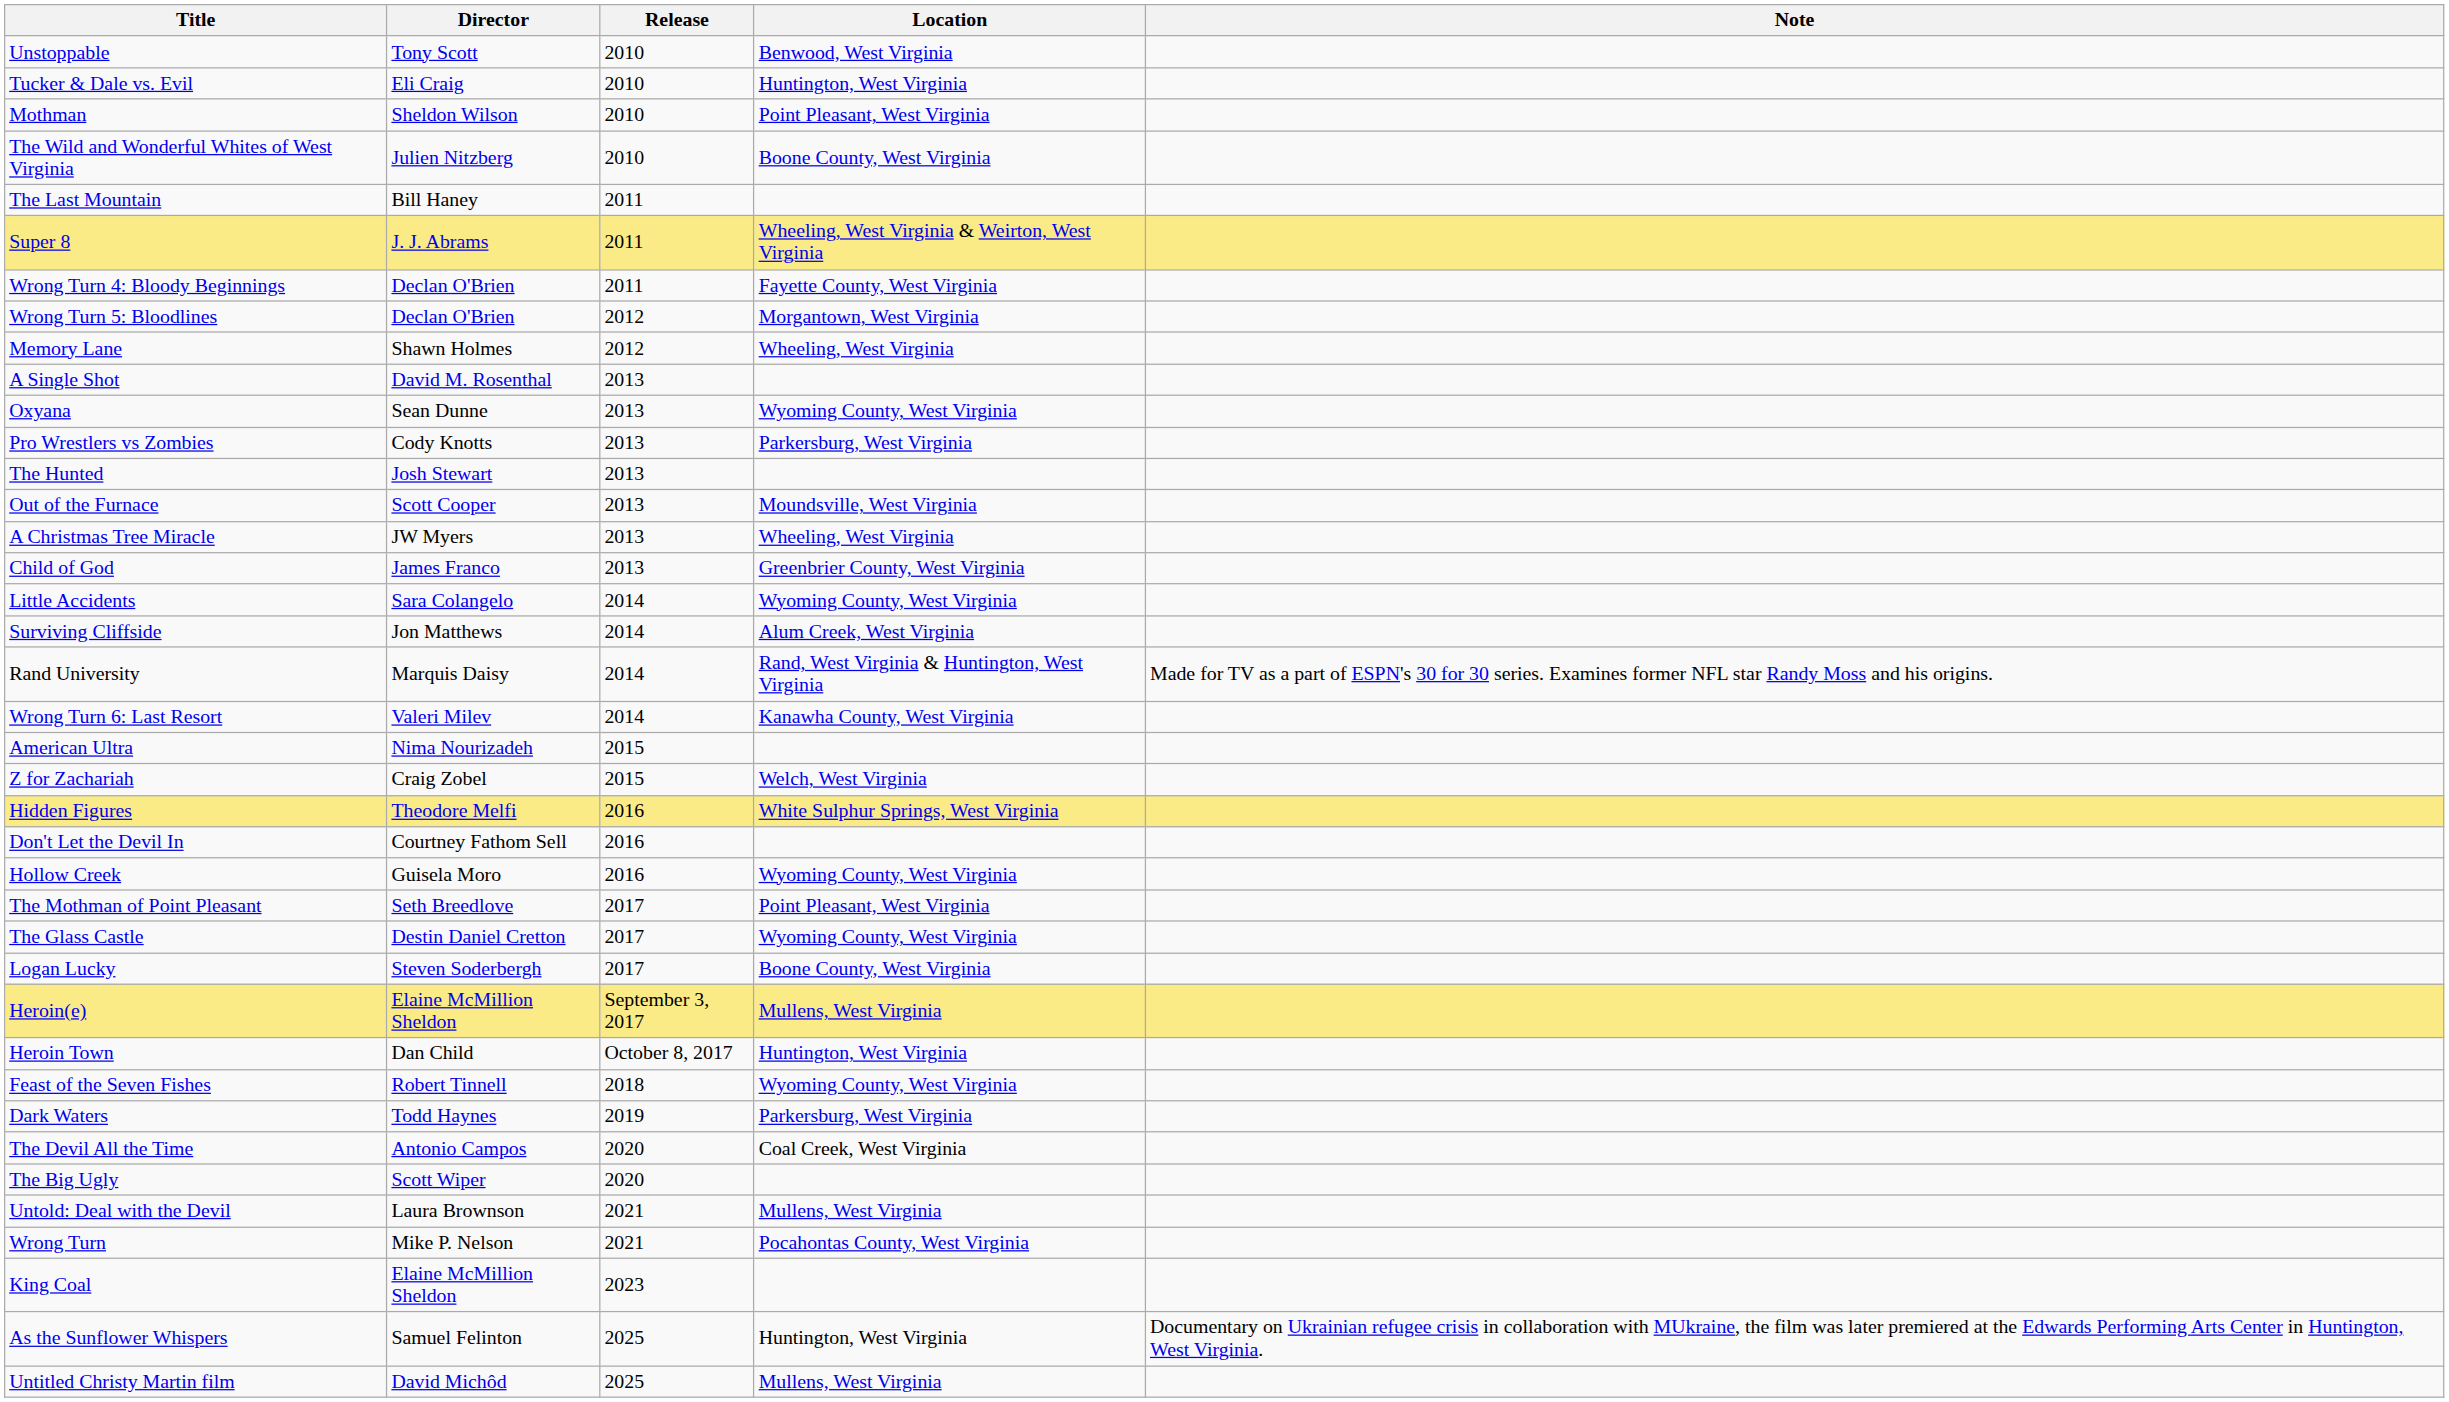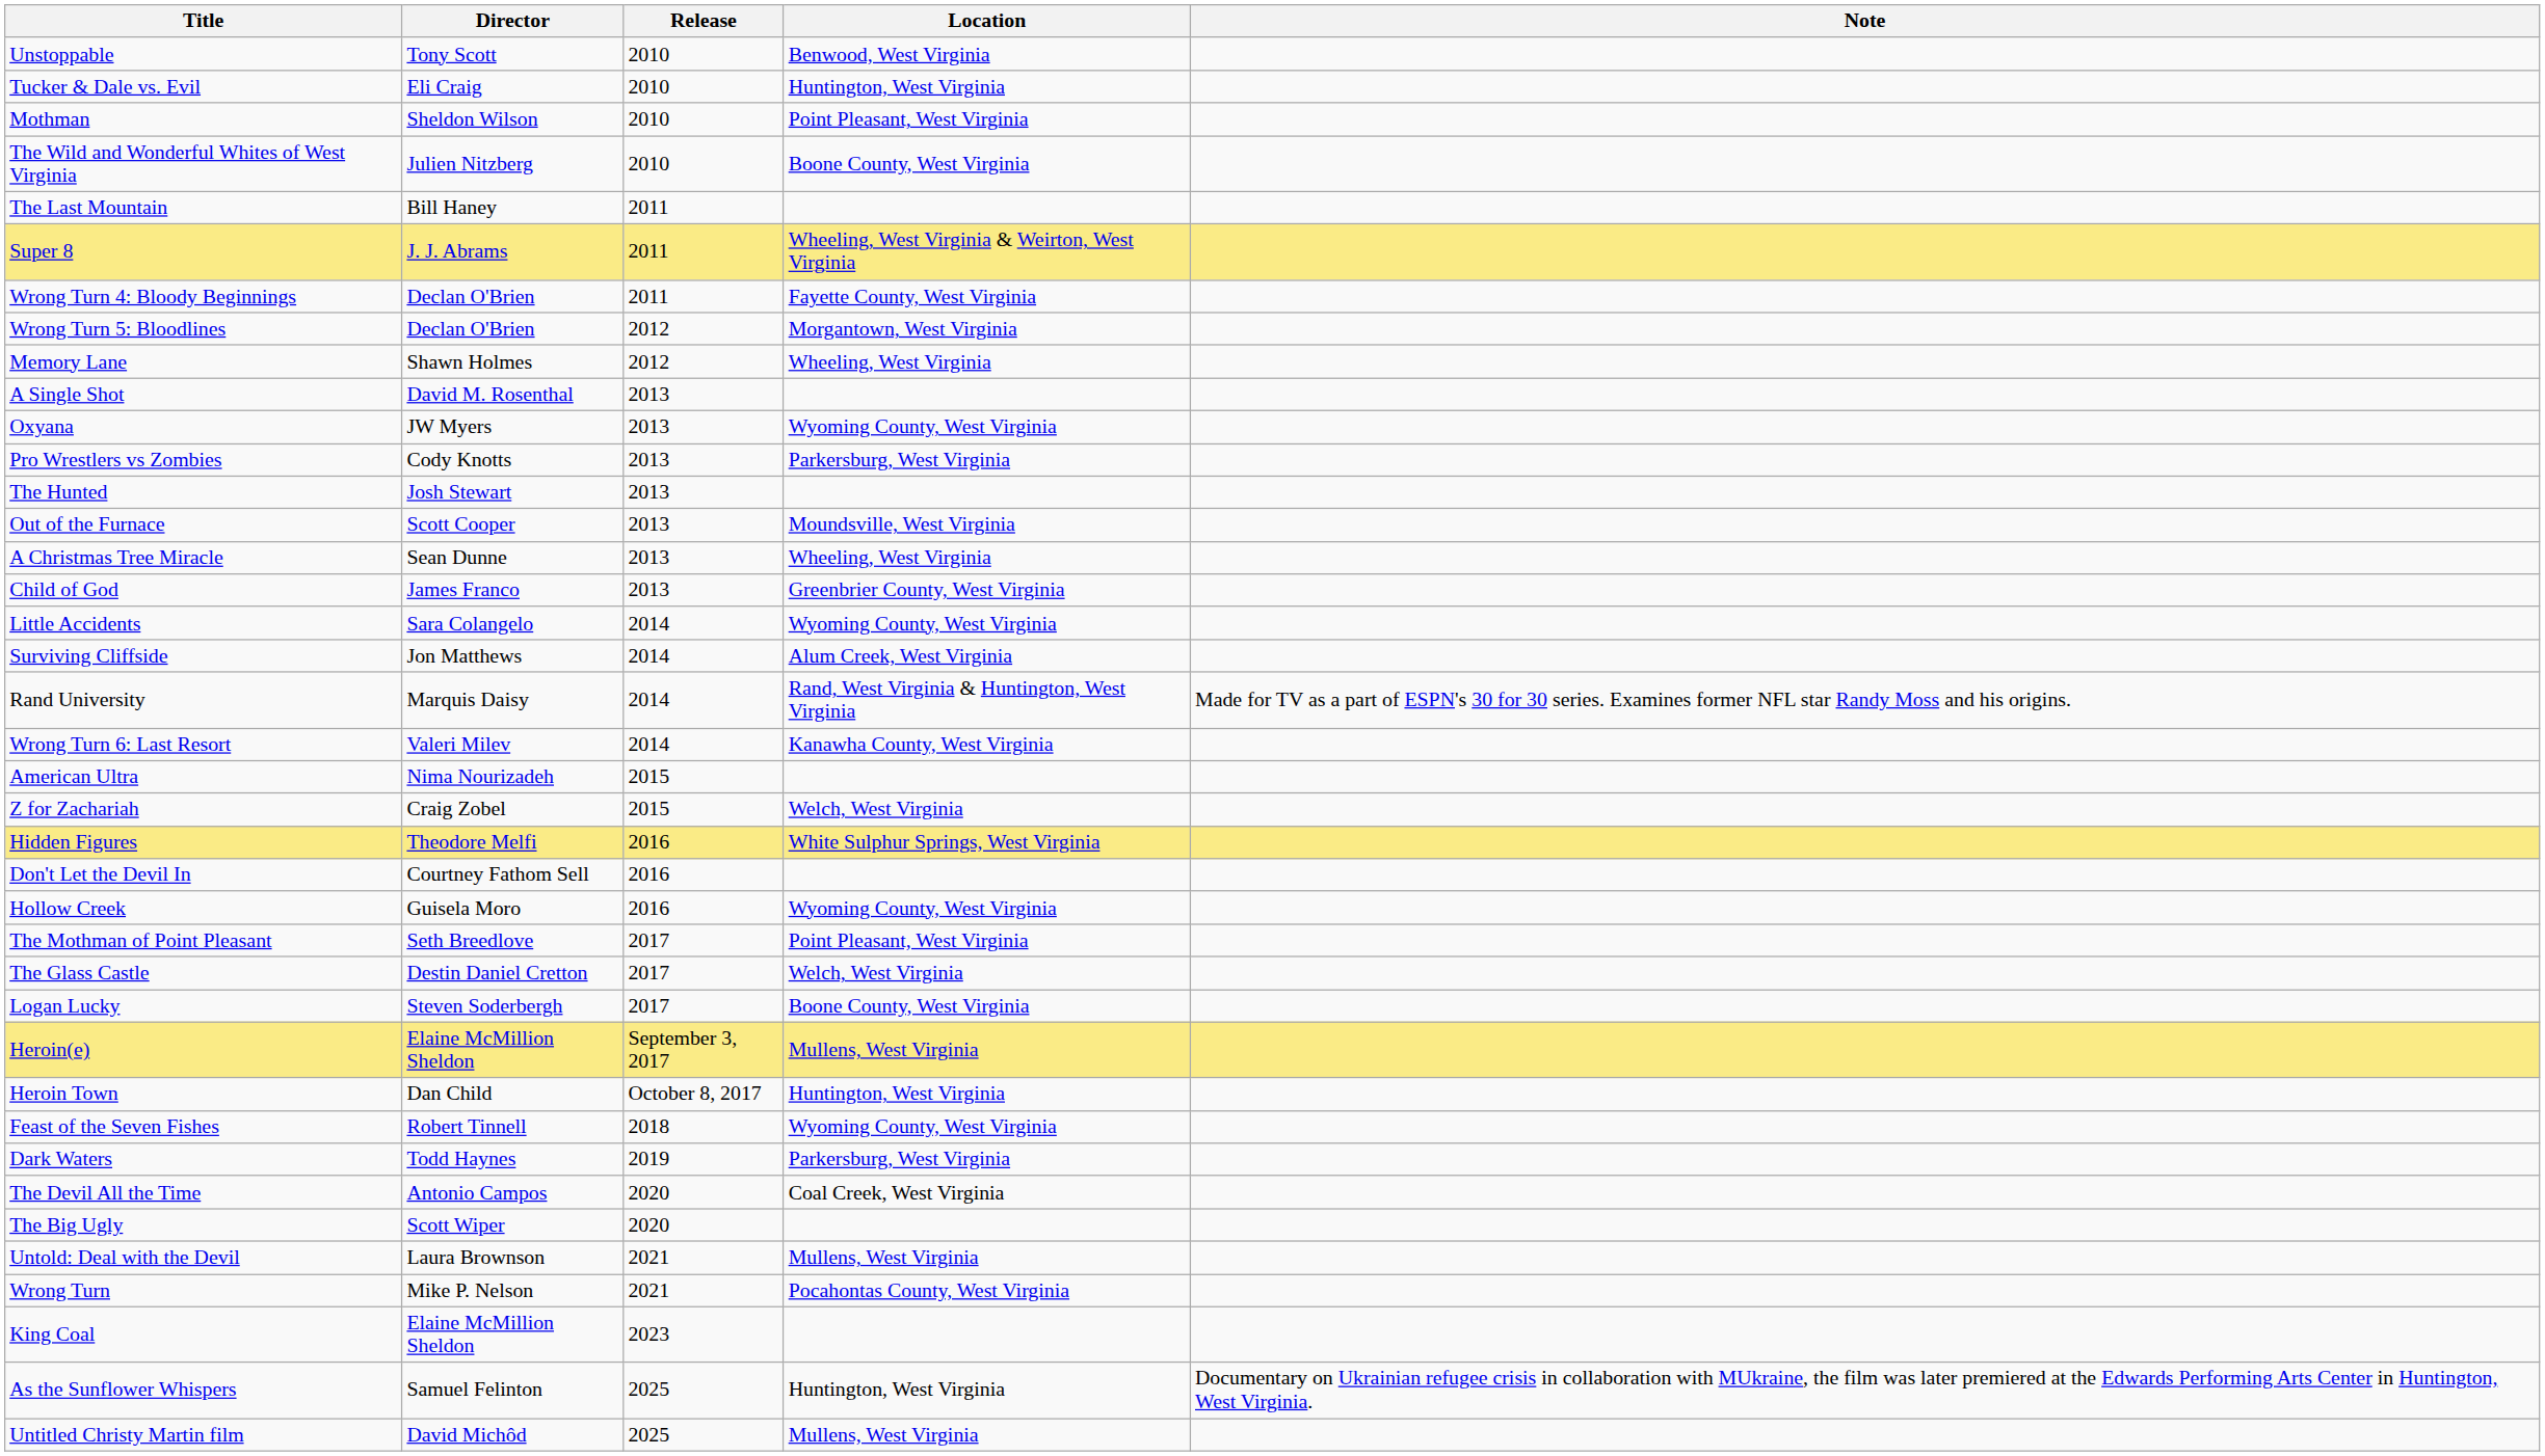Oxyana | Director: Sean Dunne -> JW Myers
A Christmas Tree Miracle | Director: JW Myers -> Sean Dunne
The Glass Castle | Location: Wyoming County, West Virginia -> Welch, West Virginia
